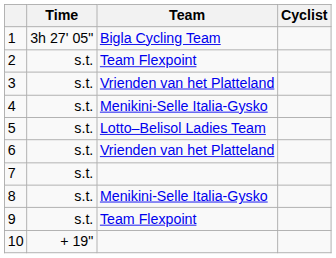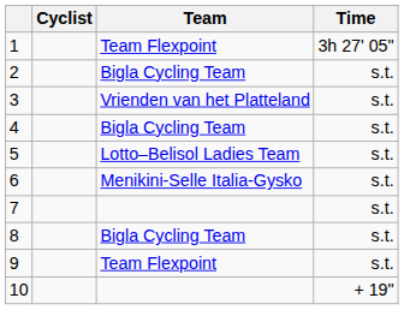columns swapped: Cyclist <-> Time
1 | Team: Bigla Cycling Team -> Team Flexpoint
2 | Team: Team Flexpoint -> Bigla Cycling Team
4 | Team: Menikini-Selle Italia-Gysko -> Bigla Cycling Team
6 | Team: Vrienden van het Platteland -> Menikini-Selle Italia-Gysko
8 | Team: Menikini-Selle Italia-Gysko -> Bigla Cycling Team
